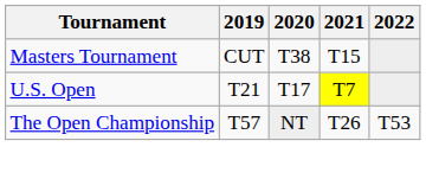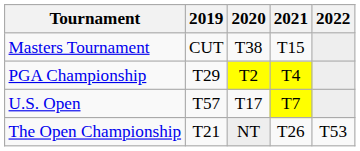+ row: PGA Championship | T29 | T2 | T4
U.S. Open | 2019: T21 -> T57
The Open Championship | 2019: T57 -> T21
